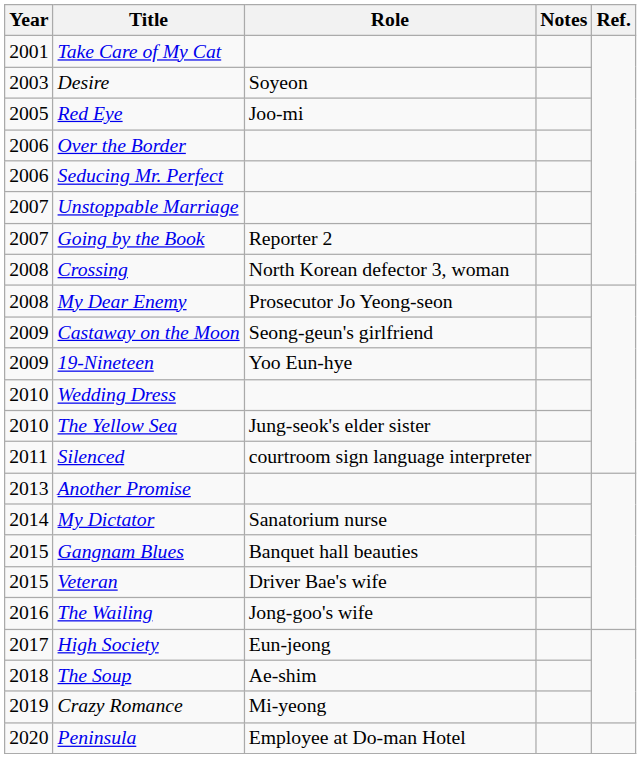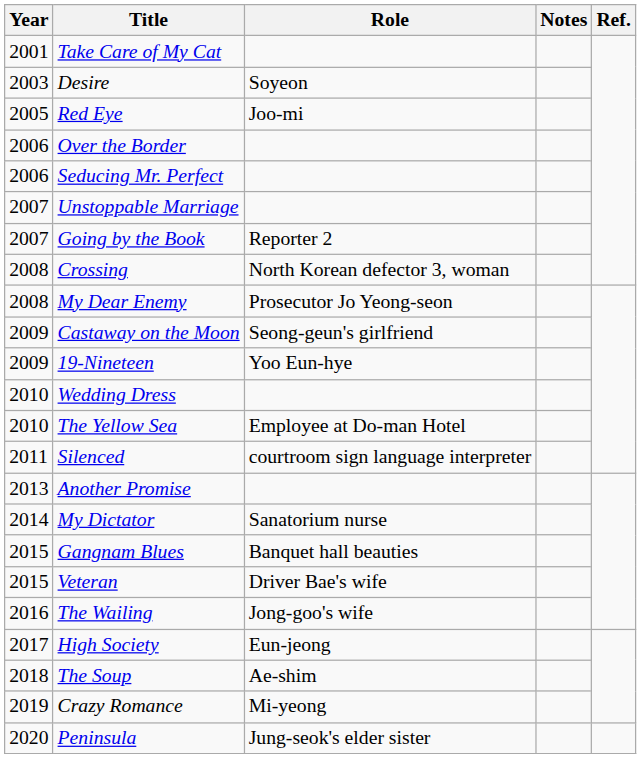The Yellow Sea | Role: Jung-seok's elder sister -> Employee at Do-man Hotel
Peninsula | Role: Employee at Do-man Hotel -> Jung-seok's elder sister
